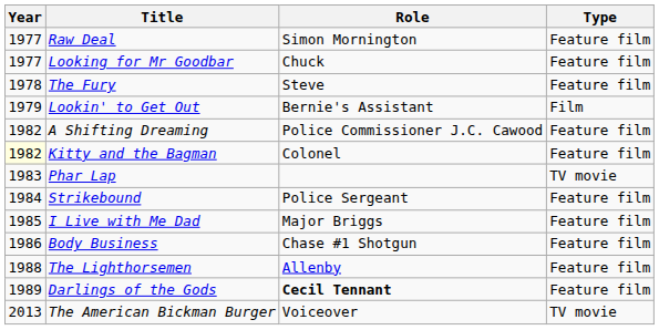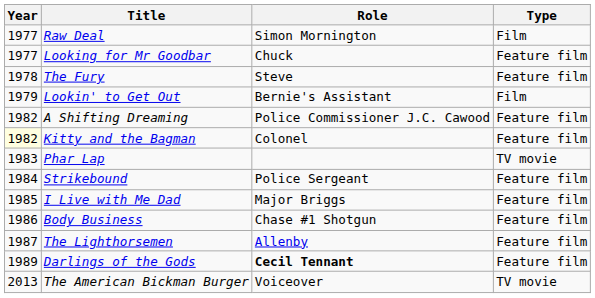Raw Deal | Type: Feature film -> Film
The Lighthorsemen | Year: 1988 -> 1987
